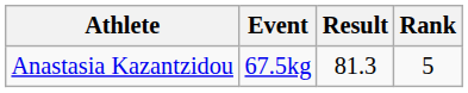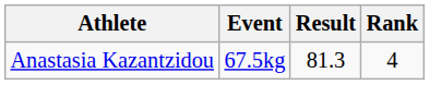Anastasia Kazantzidou | Rank: 5 -> 4
